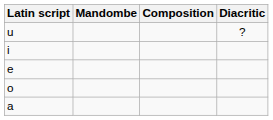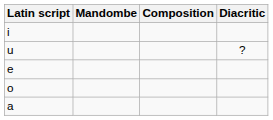rows swapped: i <-> u
